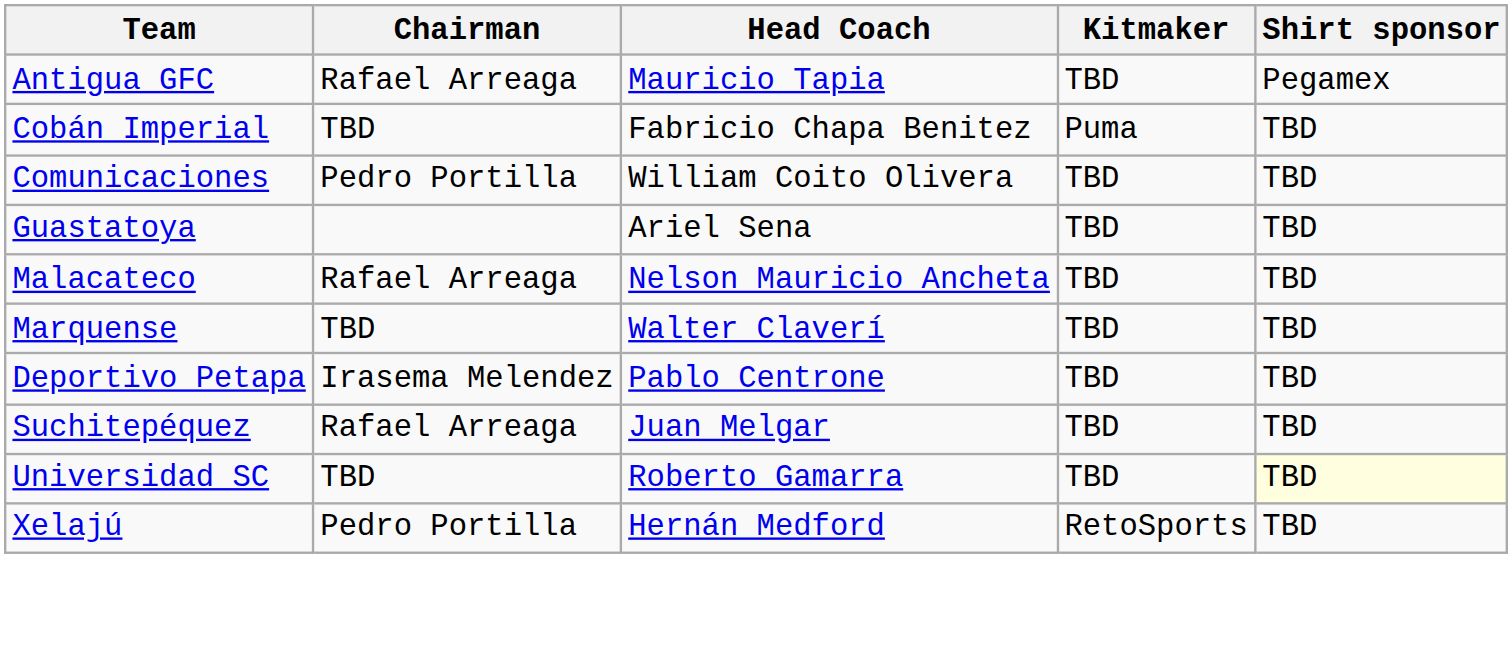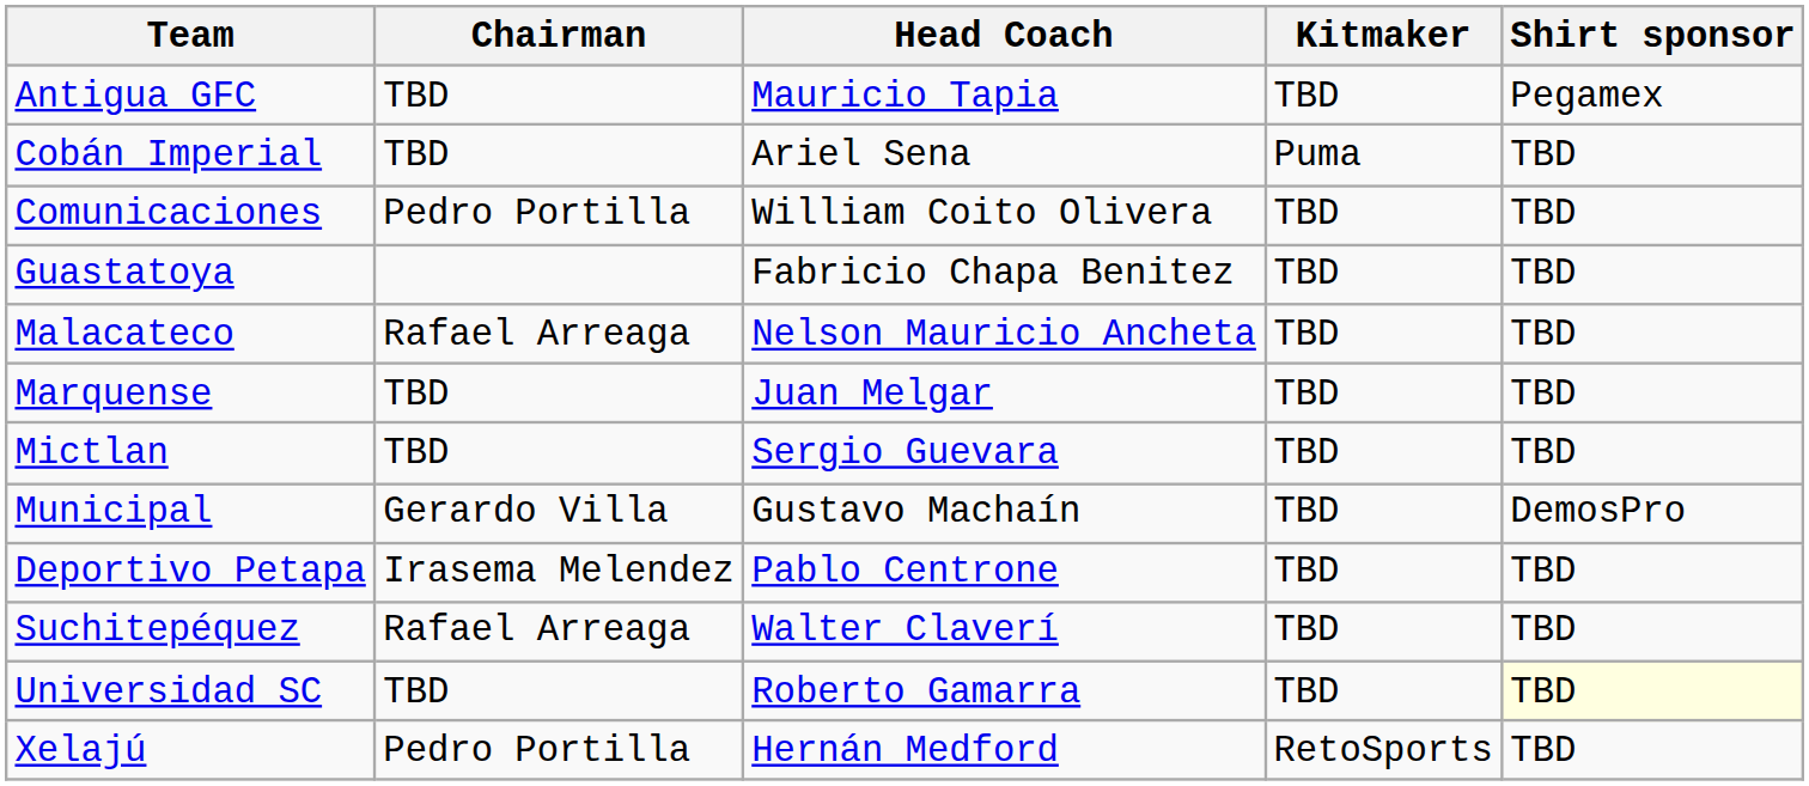Antigua GFC | Chairman: Rafael Arreaga -> TBD
Cobán Imperial | Head Coach: Fabricio Chapa Benitez -> Ariel Sena
Guastatoya | Head Coach: Ariel Sena -> Fabricio Chapa Benitez
Marquense | Head Coach: Walter Claverí -> Juan Melgar
+ row: Mictlan | TBD | Sergio Guevara | TBD | TBD
+ row: Municipal | Gerardo Villa | Gustavo Machaín | TBD | DemosPro
Suchitepéquez | Head Coach: Juan Melgar -> Walter Claverí
